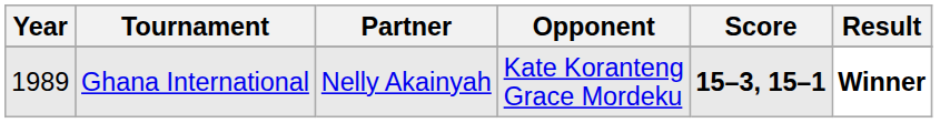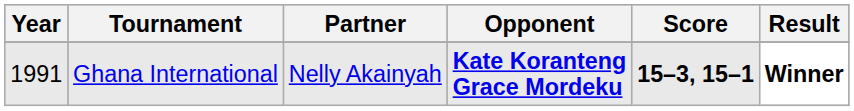Ghana International | Year: 1989 -> 1991
Ghana International | Opponent: normal -> bold
